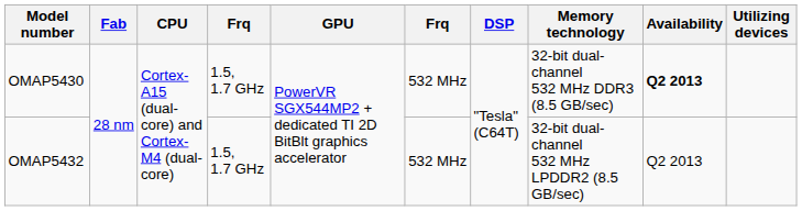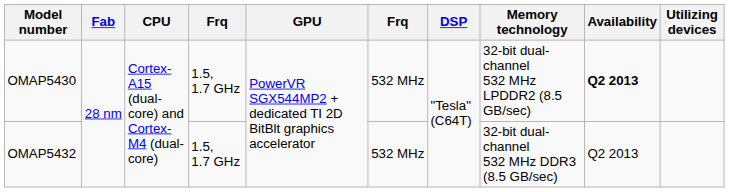OMAP5430 | Memory technology: 32-bit dual-channel 532 MHz DDR3 (8.5 GB/sec) -> 32-bit dual-channel 532 MHz LPDDR2 (8.5 GB/sec)
OMAP5432 | Memory technology: 32-bit dual-channel 532 MHz LPDDR2 (8.5 GB/sec) -> 32-bit dual-channel 532 MHz DDR3 (8.5 GB/sec)
